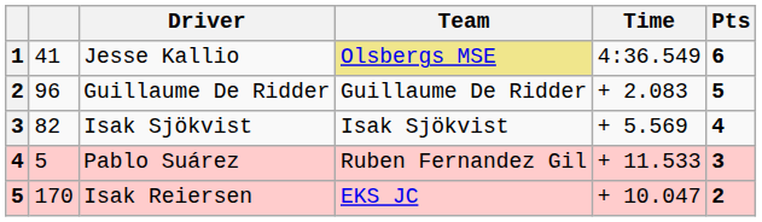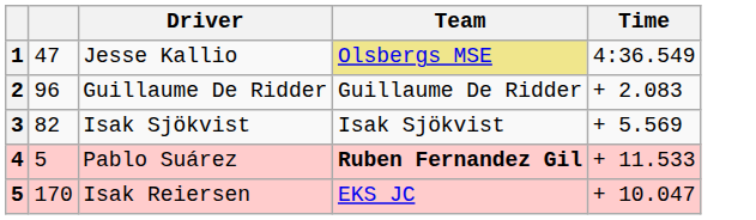- column: Pts | 6 | 5 | 4 | 3 | 2
Jesse Kallio | column 2: 41 -> 47
Pablo Suárez | Team: normal -> bold
